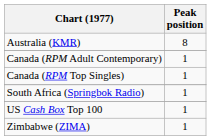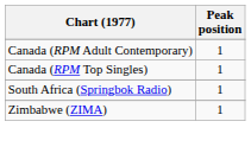- row: Australia (KMR) | 8
- row: US Cash Box Top 100 | 1
